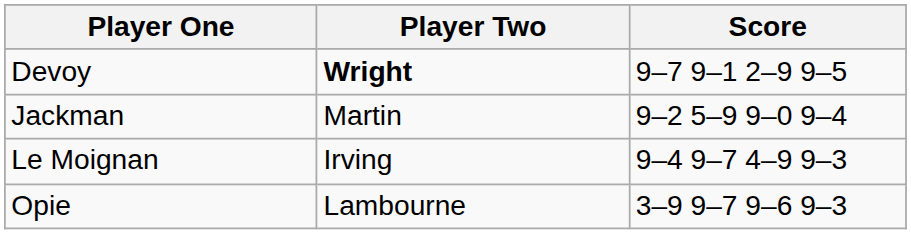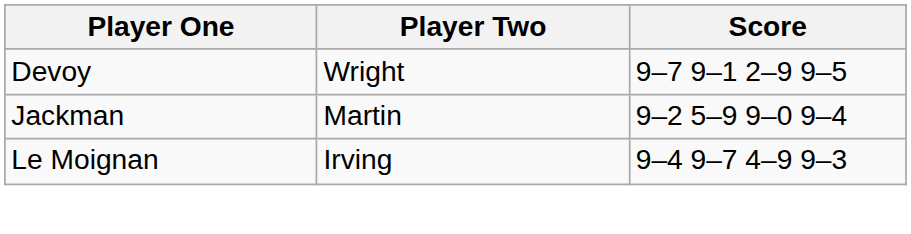Devoy | Player Two: bold -> normal
- row: Opie | Lambourne | 3–9 9–7 9–6 9–3
